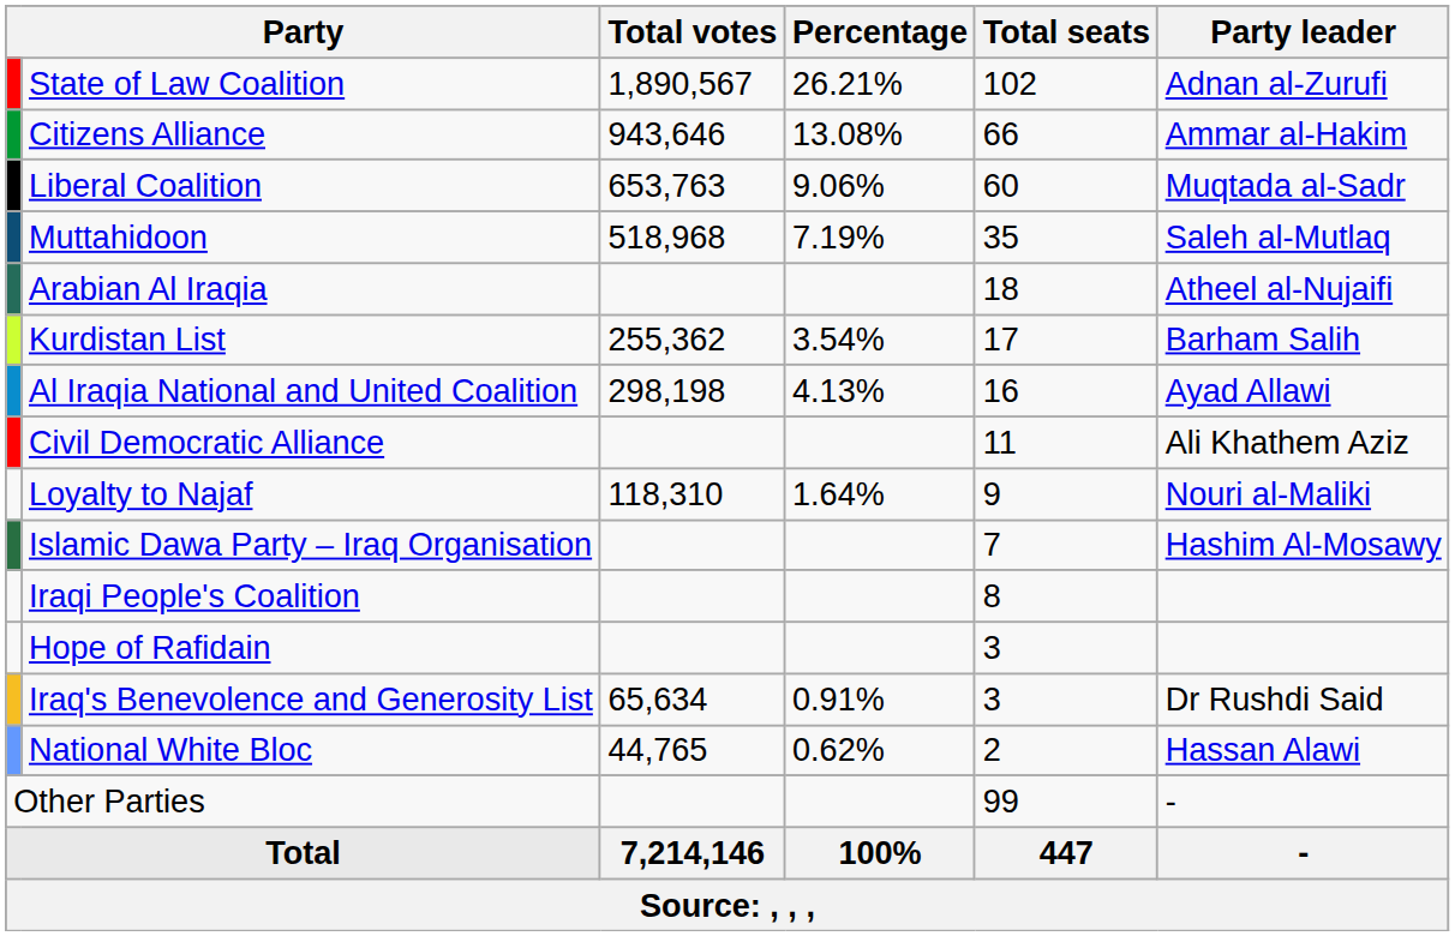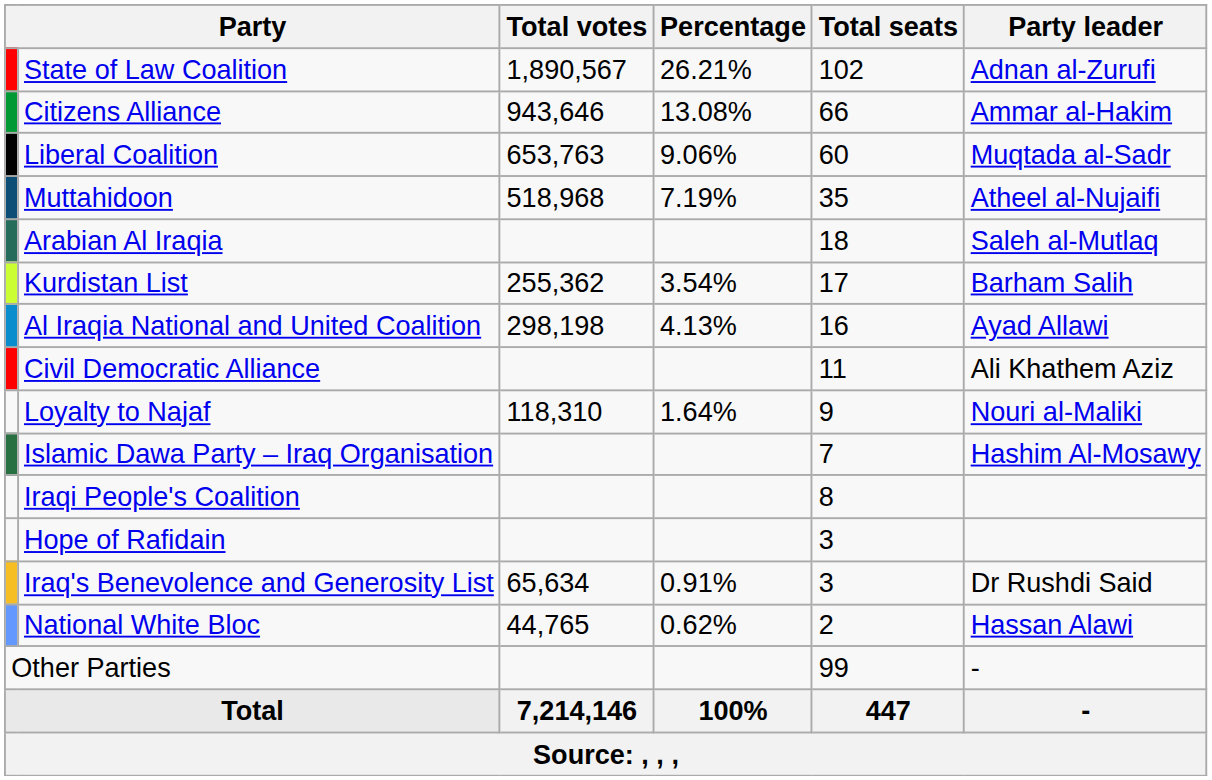Muttahidoon | Party leader: Saleh al-Mutlaq -> Atheel al-Nujaifi
Arabian Al Iraqia | Party leader: Atheel al-Nujaifi -> Saleh al-Mutlaq
